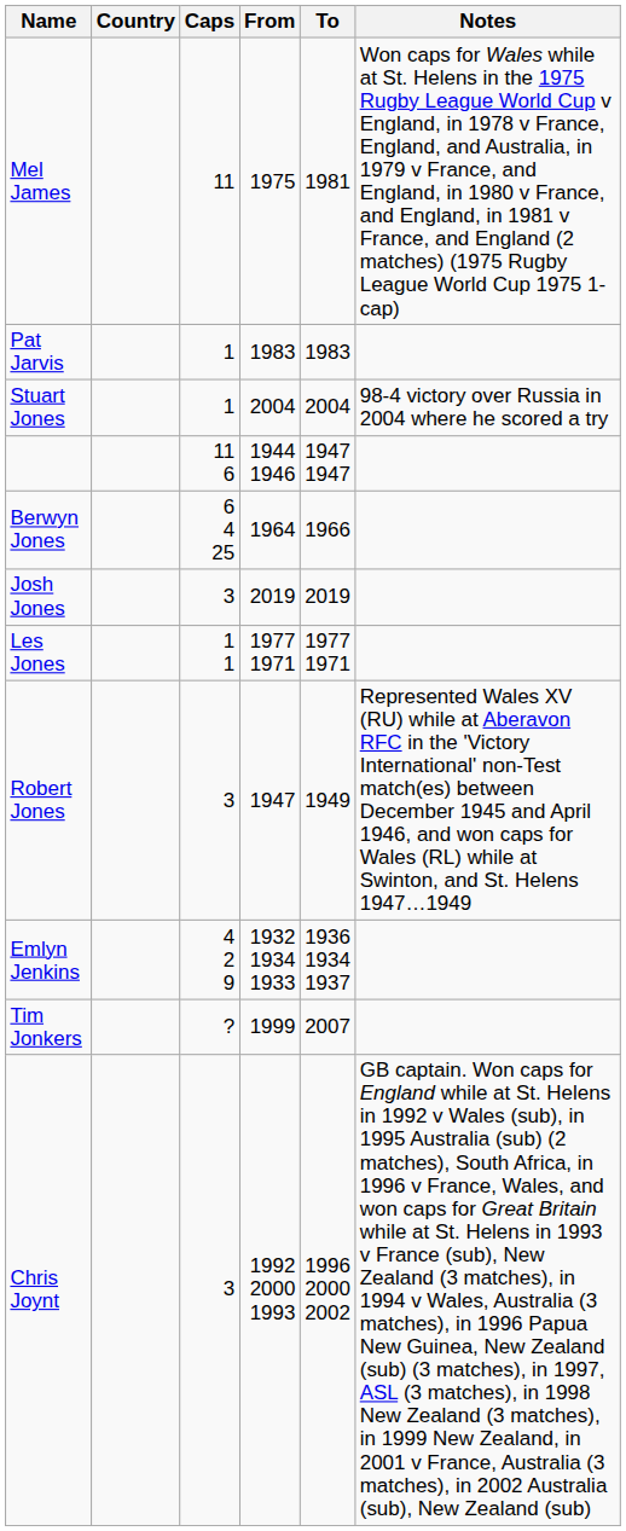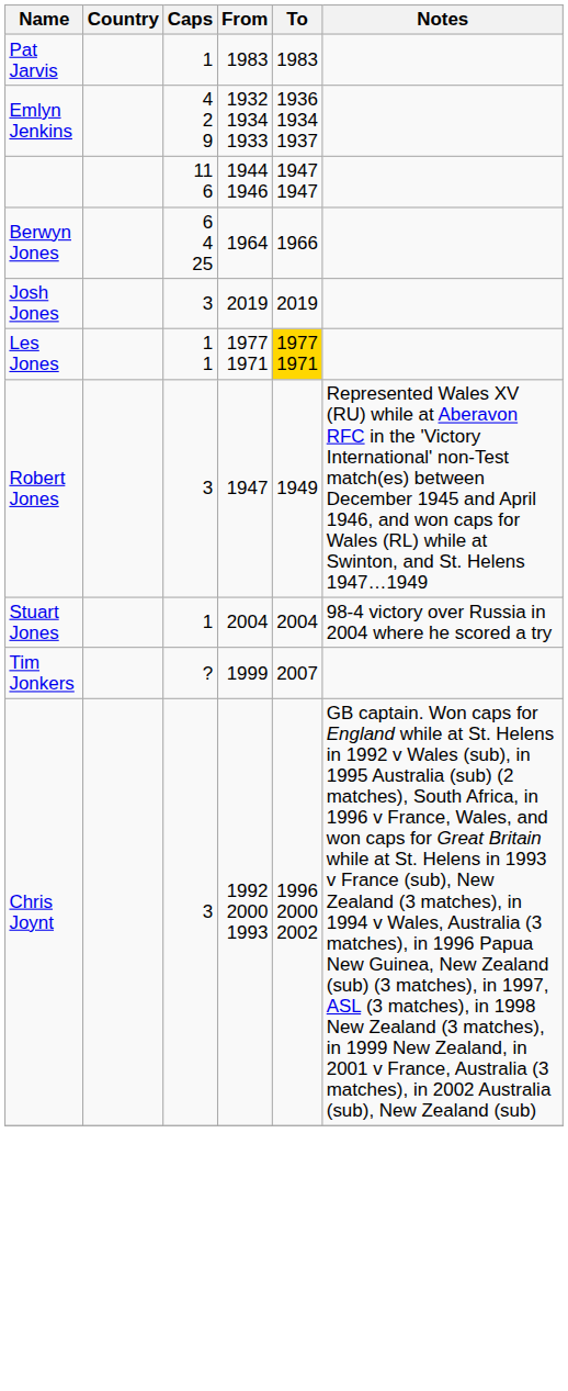- row: Mel James | 11 | 1975 | 1981 | Won caps for Wales while at St. Helens in the 1975 Rugby League World Cup v England, in 1978 v France, England, and Australia, in 1979 v France, and England, in 1980 v France, and England, in 1981 v France, and England (2 matches) (1975 Rugby League World Cup 1975 1-cap)
rows swapped: Emlyn Jenkins <-> Stuart Jones
Les Jones | To: no background -> gold background
